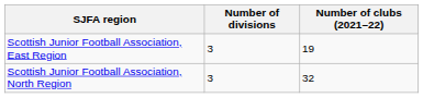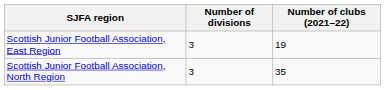Scottish Junior Football Association, North Region | Number of clubs (2021–22): 32 -> 35
